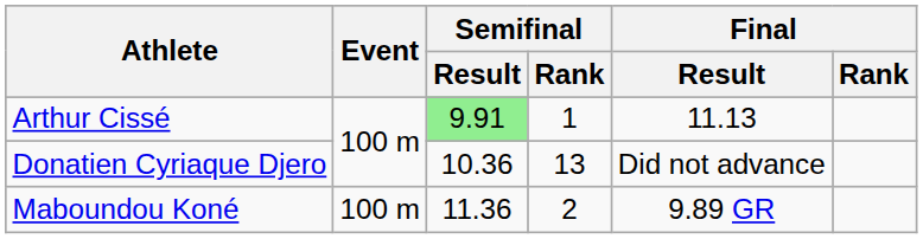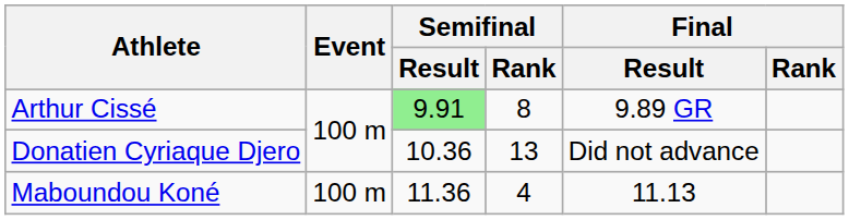Arthur Cissé | Semifinal / Rank: 1 -> 8
Arthur Cissé | Final / Result: 11.13 -> 9.89 GR
Maboundou Koné | Semifinal / Rank: 2 -> 4
Maboundou Koné | Final / Result: 9.89 GR -> 11.13
